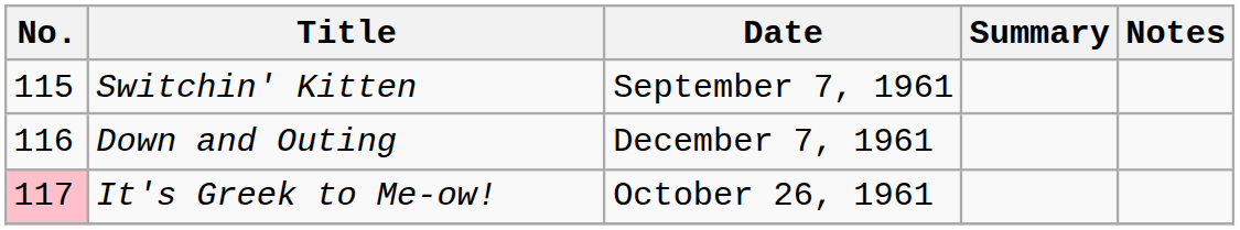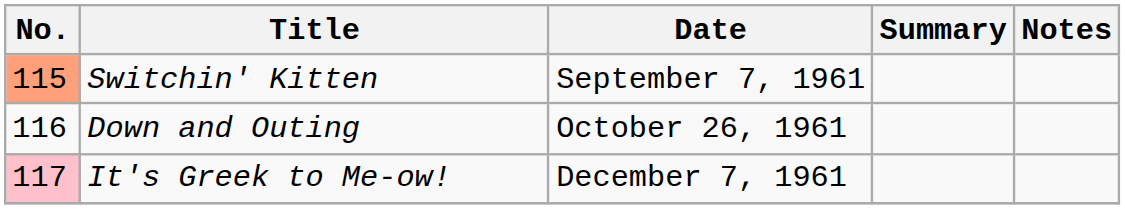Switchin' Kitten | No.: no background -> lightsalmon background
Down and Outing | Date: December 7, 1961 -> October 26, 1961
It's Greek to Me-ow! | Date: October 26, 1961 -> December 7, 1961
